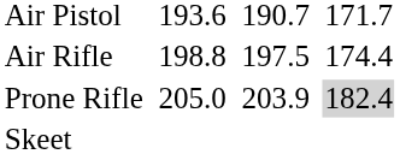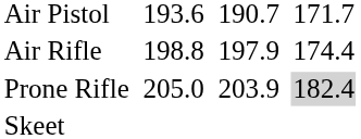Air Rifle | column 5: 197.5 -> 197.9
